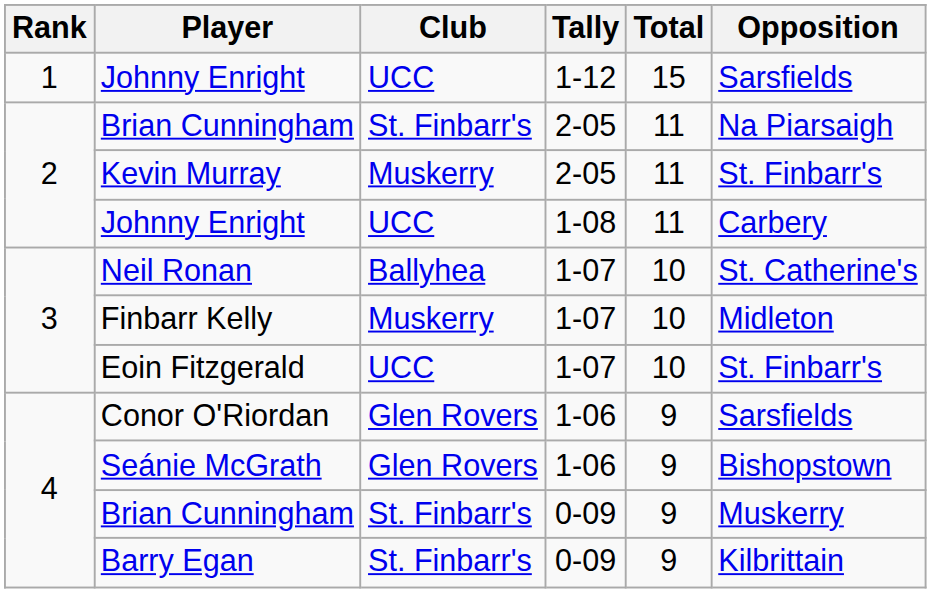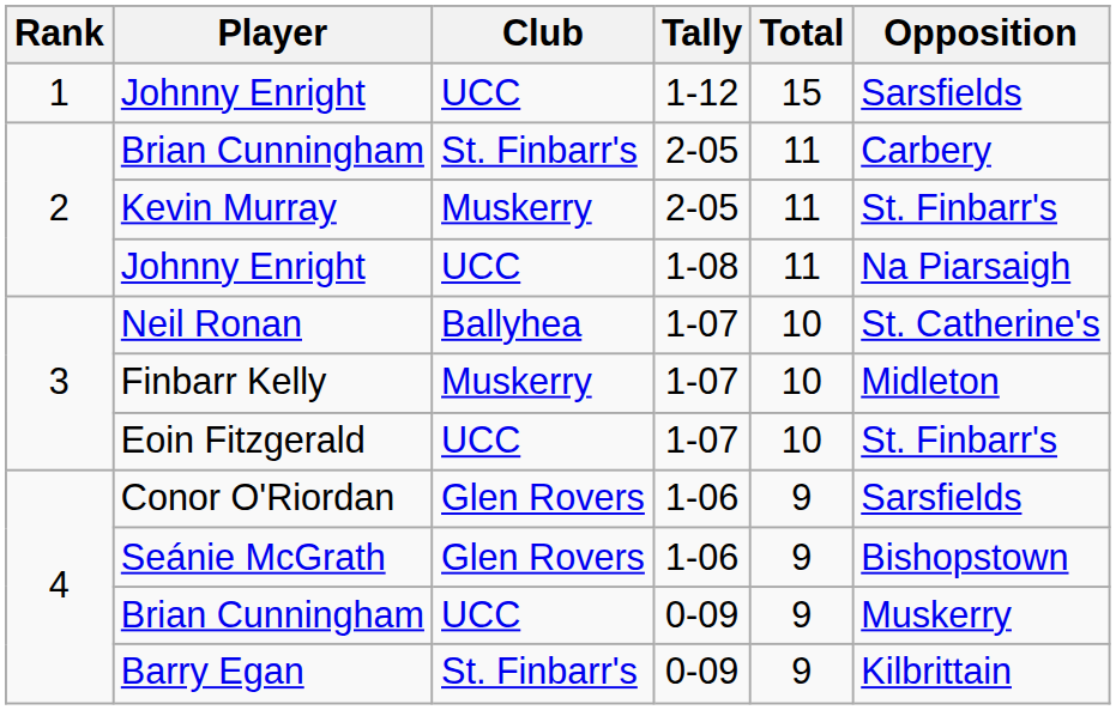Brian Cunningham / 2-05 | Opposition: Na Piarsaigh -> Carbery
Johnny Enright / 1-08 | Opposition: Carbery -> Na Piarsaigh
Brian Cunningham / 0-09 | Club: St. Finbarr's -> UCC
